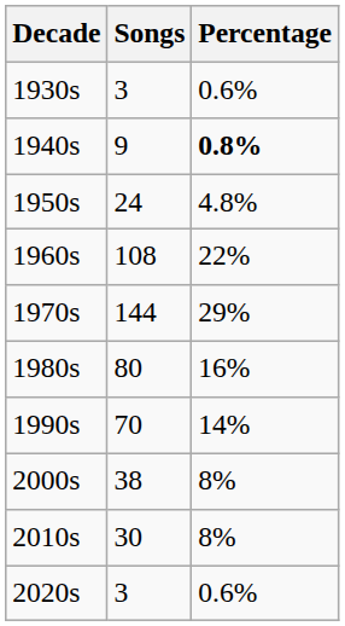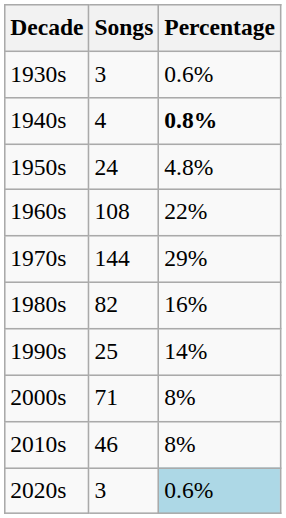1940s | Songs: 9 -> 4
1980s | Songs: 80 -> 82
1990s | Songs: 70 -> 25
2000s | Songs: 38 -> 71
2010s | Songs: 30 -> 46
2020s | Percentage: no background -> lightblue background
